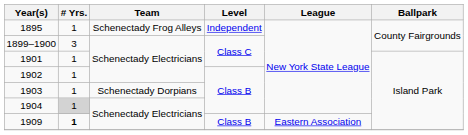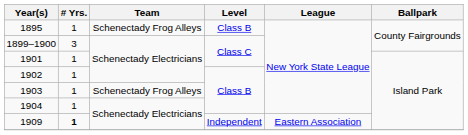1895 | Level: Independent -> Class B
1903 | Team: Schenectady Dorpians -> Schenectady Frog Alleys
1904 | # Yrs.: lightgrey background -> no background
1909 | Level: Class B -> Independent
